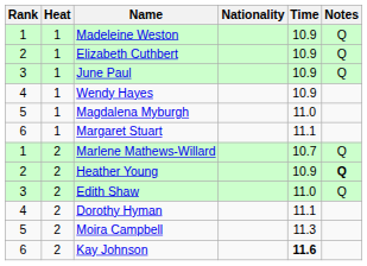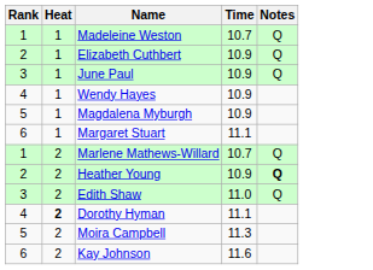- column: Nationality
Madeleine Weston | Time: 10.9 -> 10.7
Magdalena Myburgh | Time: 11.0 -> 10.9
Dorothy Hyman | Heat: normal -> bold
Kay Johnson | Time: bold -> normal
